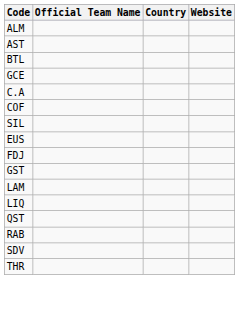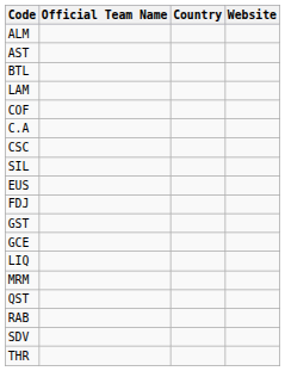rows swapped: GCE <-> LAM
rows swapped: COF <-> C.A
+ row: CSC
+ row: MRM
